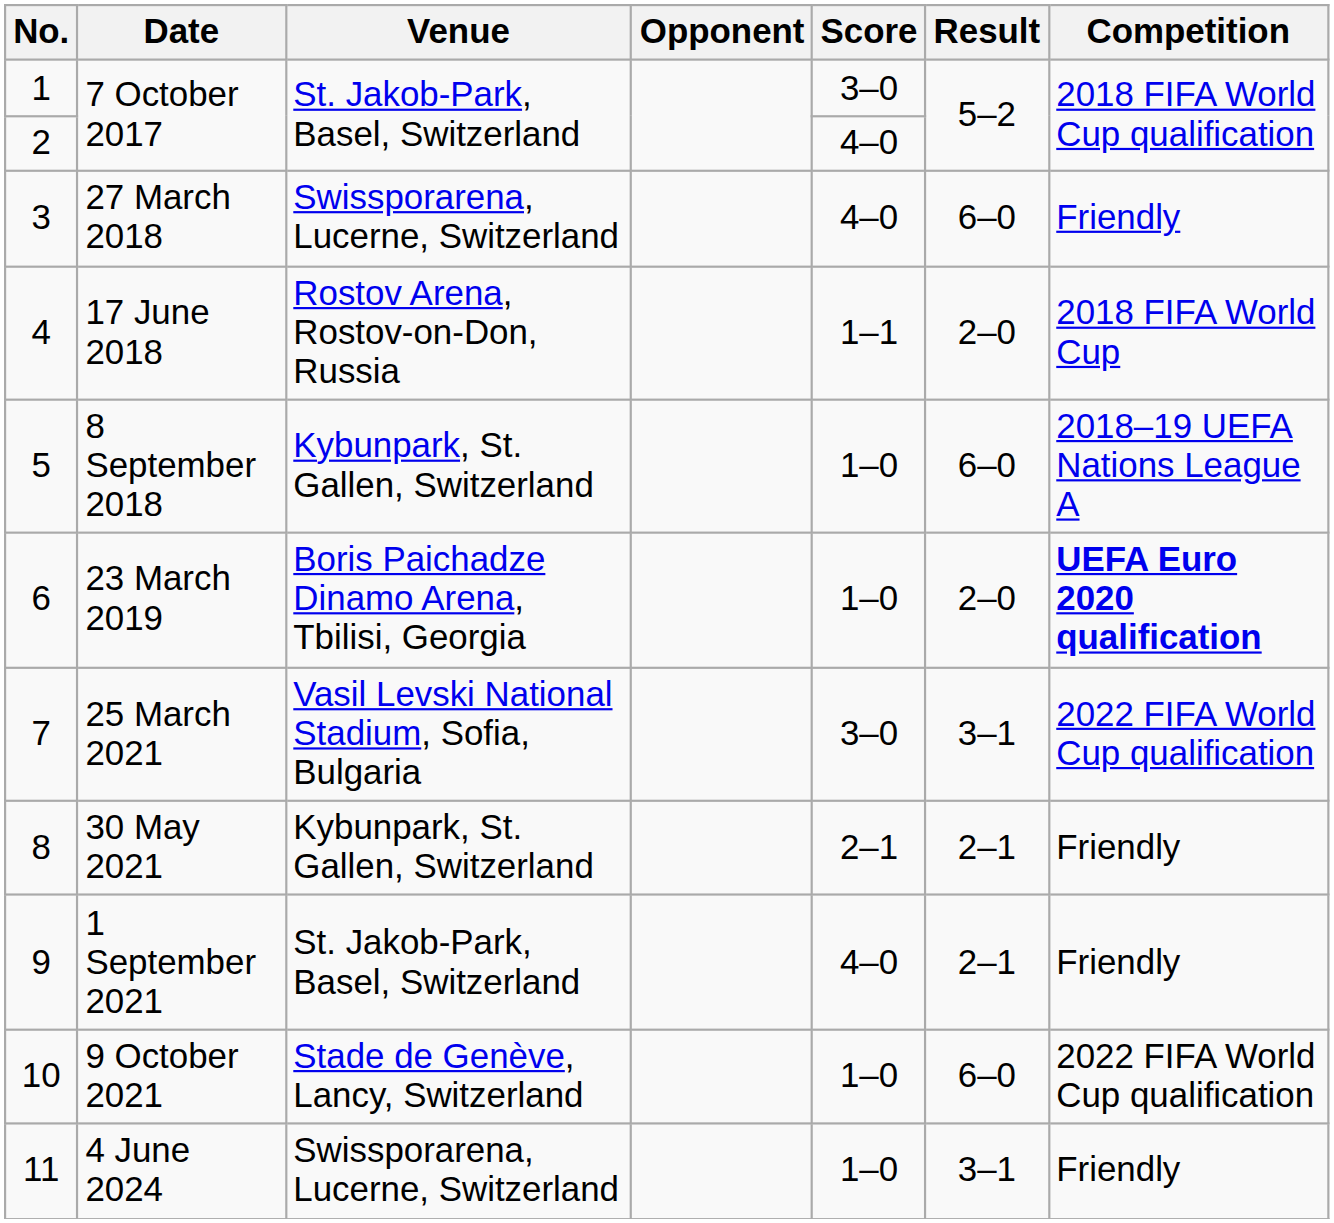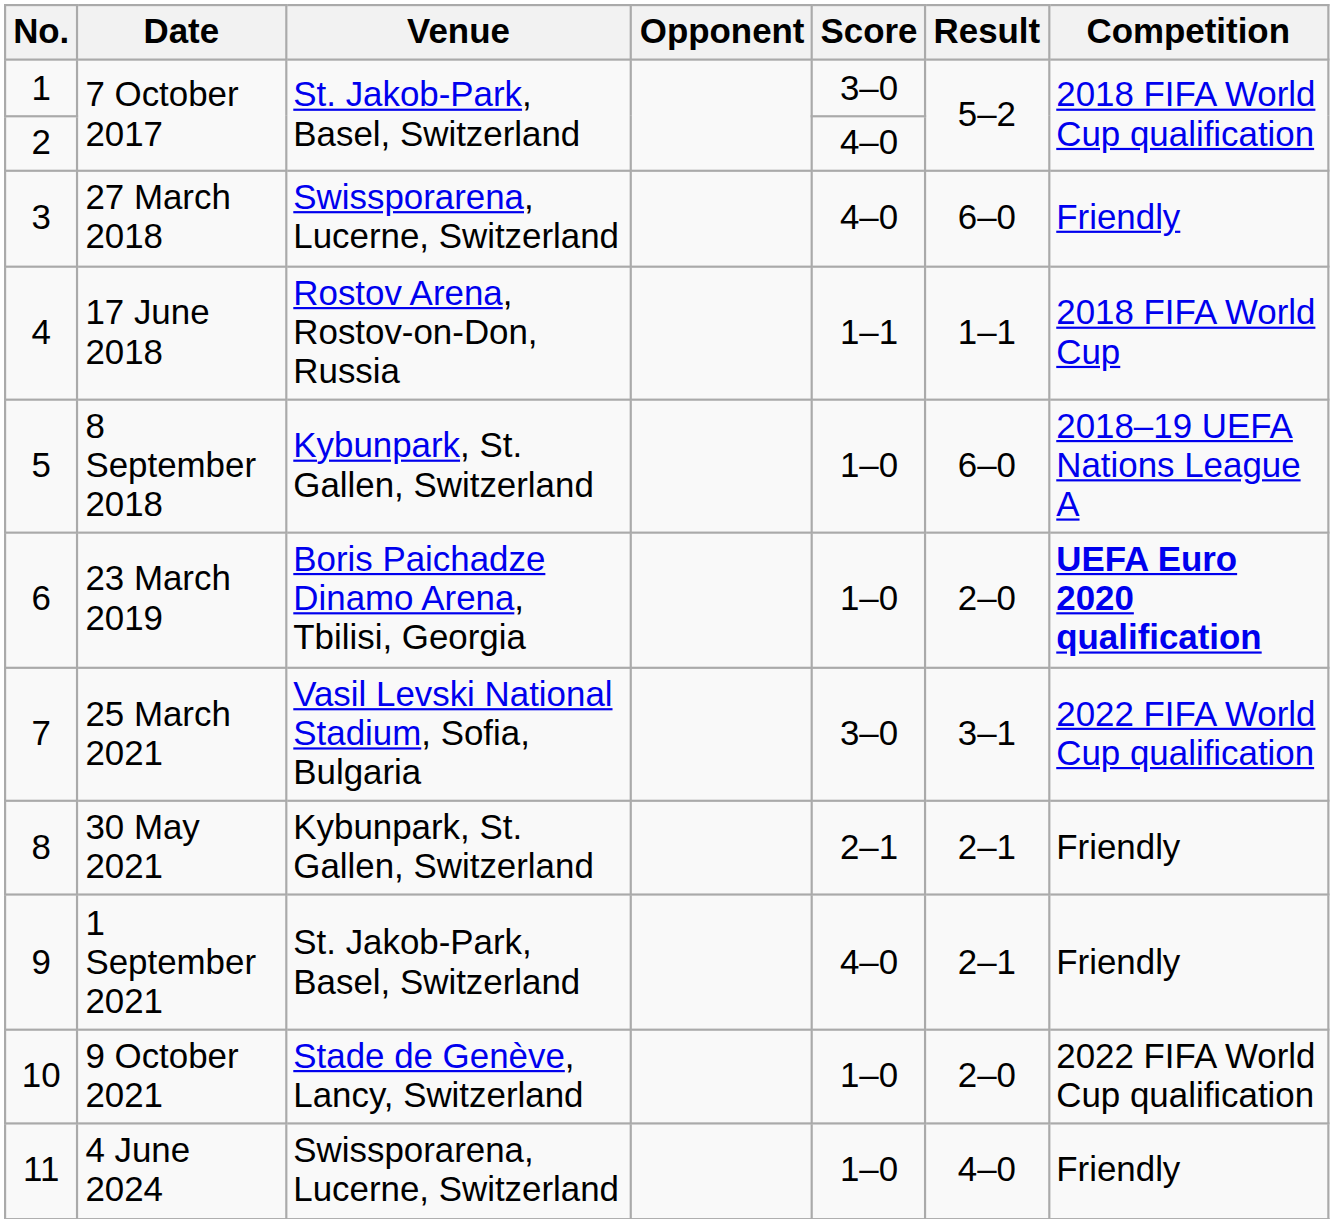17 June 2018 | Result: 2–0 -> 1–1
9 October 2021 | Result: 6–0 -> 2–0
4 June 2024 | Result: 3–1 -> 4–0
